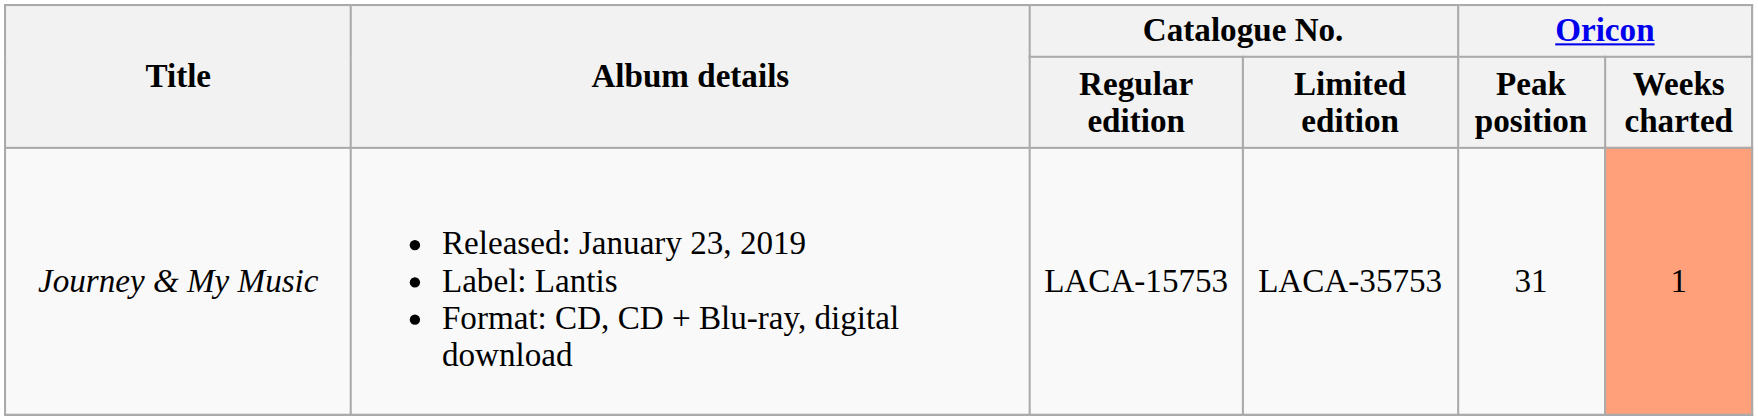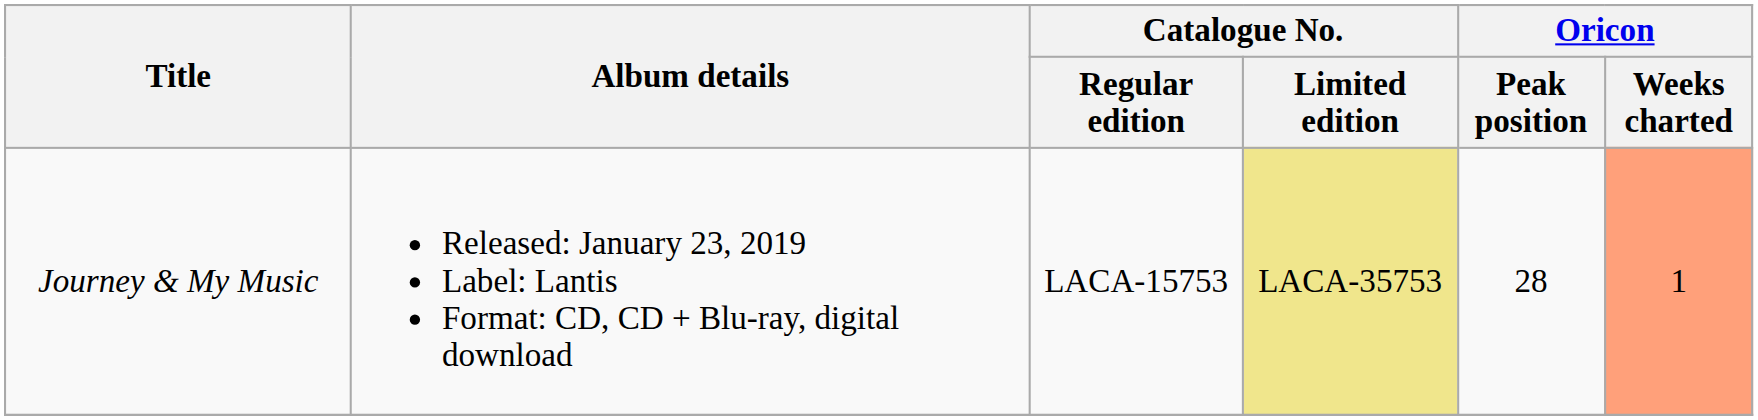Journey & My Music | Catalogue No. / Limited edition: no background -> khaki background
Journey & My Music | Oricon / Peak position: 31 -> 28
